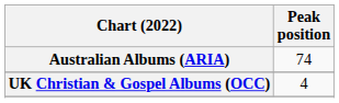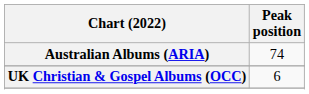UK Christian & Gospel Albums (OCC) | Peak position: 4 -> 6
